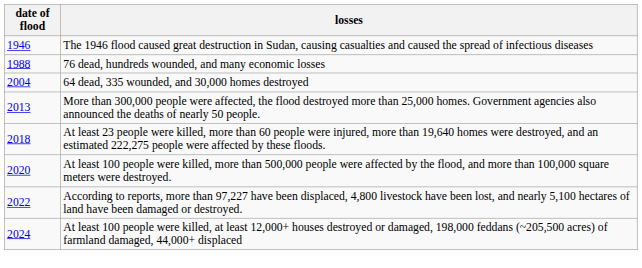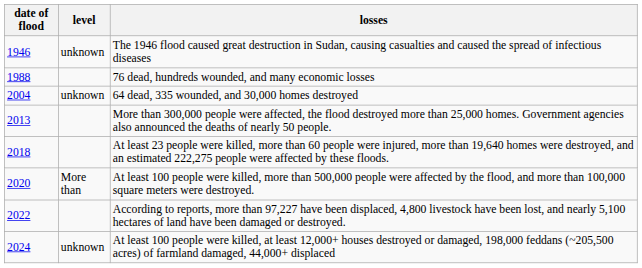+ column: level | unknown | unknown | More than | unknown
